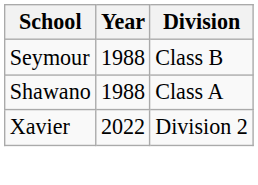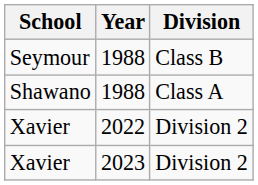+ row: Xavier | 2023 | Division 2
